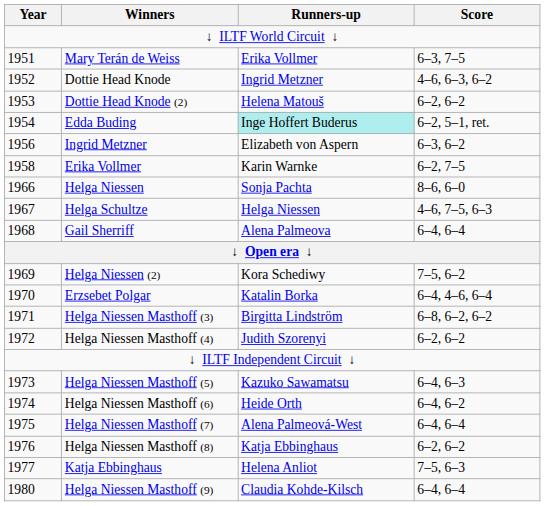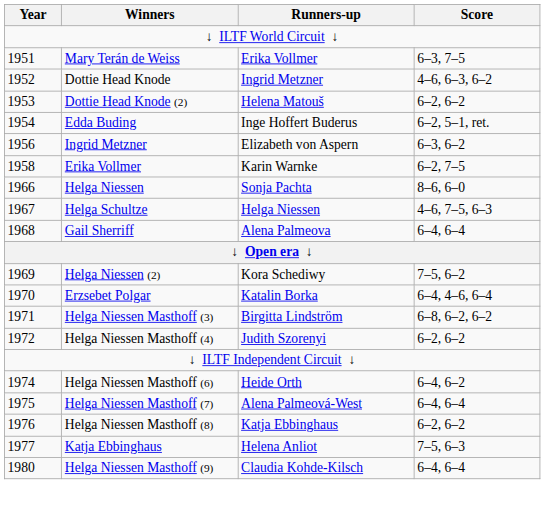Edda Buding | Runners-up: paleturquoise background -> no background
- row: 1973 | Helga Niessen Masthoff (5) | Kazuko Sawamatsu | 6–4, 6–3
